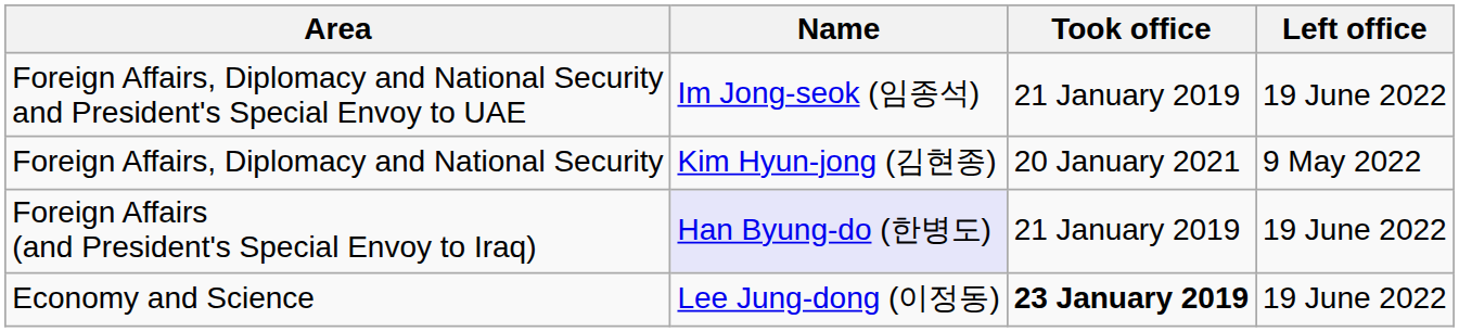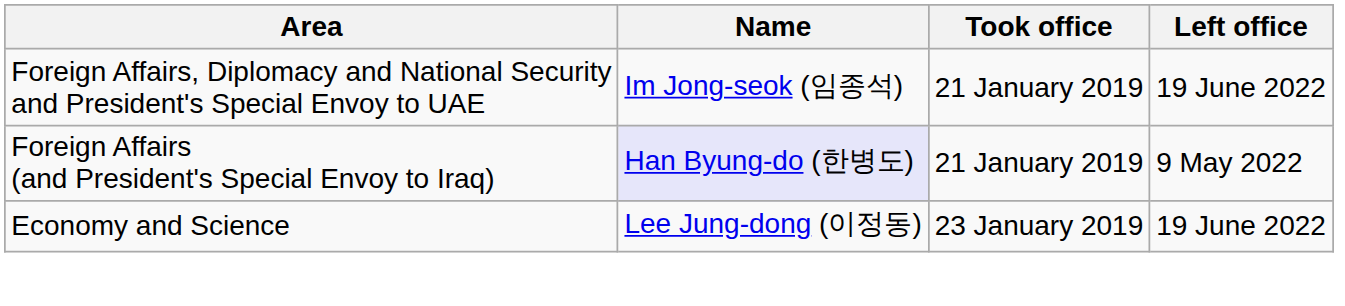- row: Foreign Affairs, Diplomacy and National Security | Kim Hyun-jong (김현종) | 20 January 2021 | 9 May 2022
Foreign Affairs (and President's Special Envoy to Iraq) | Left office: 19 June 2022 -> 9 May 2022
Economy and Science | Took office: bold -> normal
